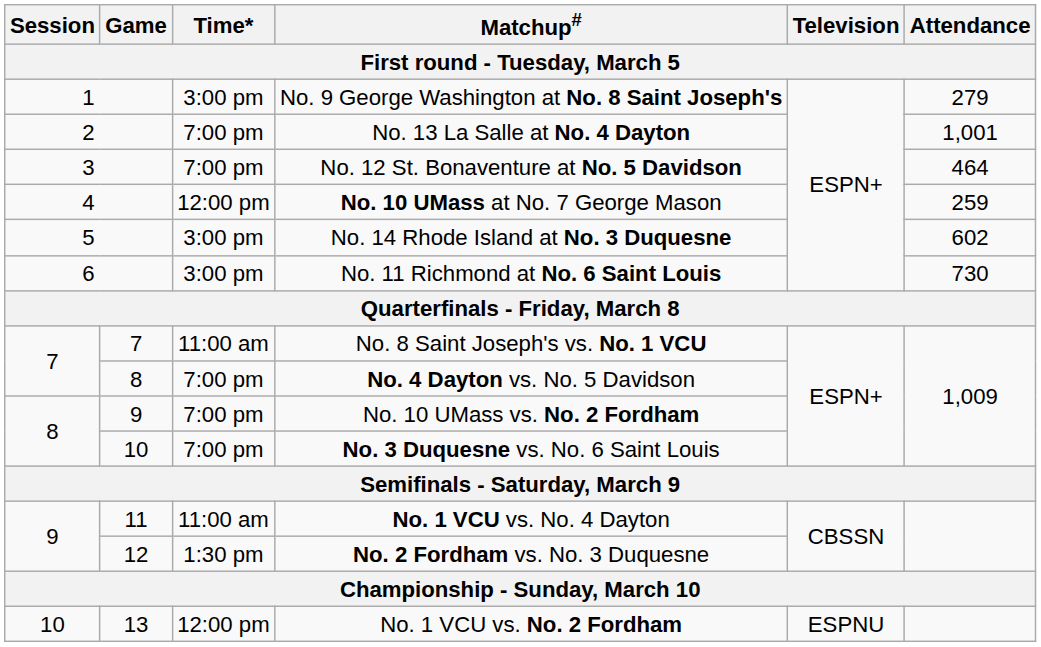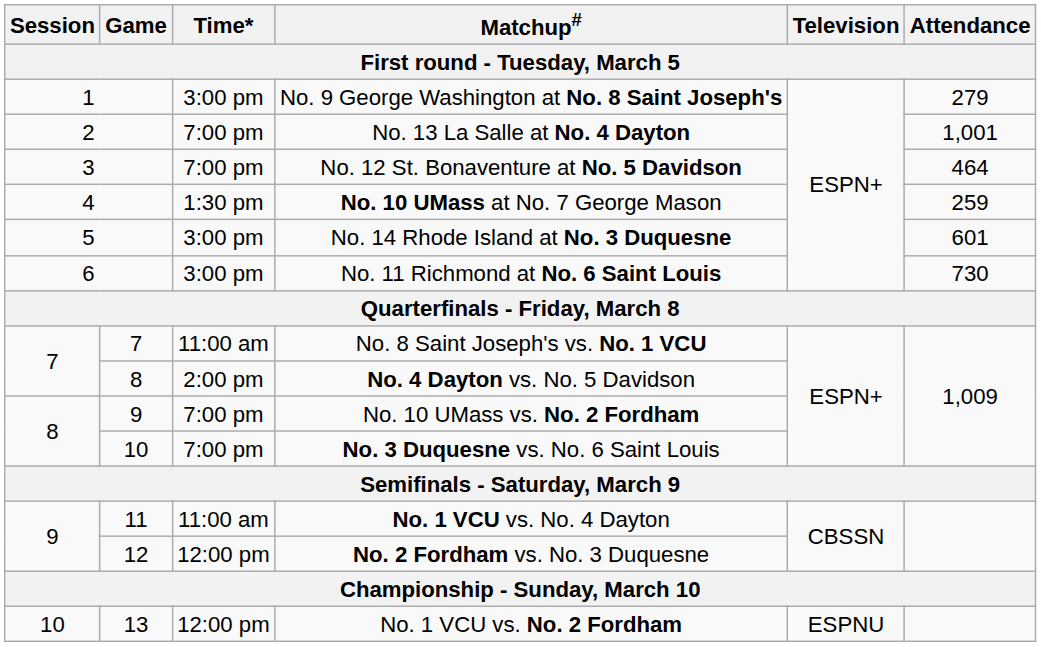No. 10 UMass at No. 7 George Mason | Time*: 12:00 pm -> 1:30 pm
No. 14 Rhode Island at No. 3 Duquesne | Attendance: 602 -> 601
No. 4 Dayton vs. No. 5 Davidson | Time*: 7:00 pm -> 2:00 pm
No. 2 Fordham vs. No. 3 Duquesne | Time*: 1:30 pm -> 12:00 pm
